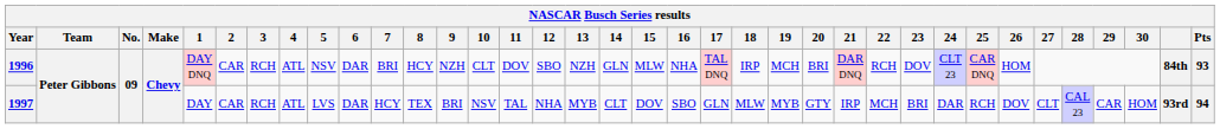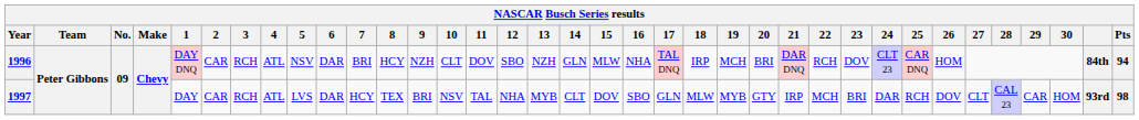1996 | Pts: 93 -> 94
1997 | Pts: 94 -> 98
